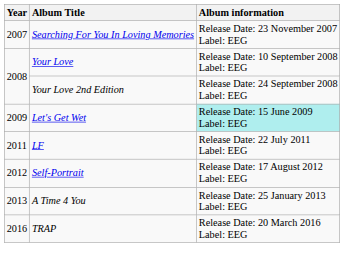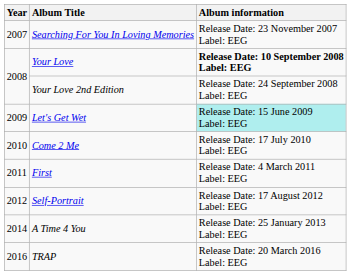Your Love | Album information: normal -> bold
+ row: 2010 | Come 2 Me | Release Date: 17 July 2010 Label: EEG
+ row: 2011 | First | Release Date: 4 March 2011 Label: EEG
- row: 2011 | LF | Release Date: 22 July 2011 Label: EEG
A Time 4 You | Year: 2013 -> 2014
